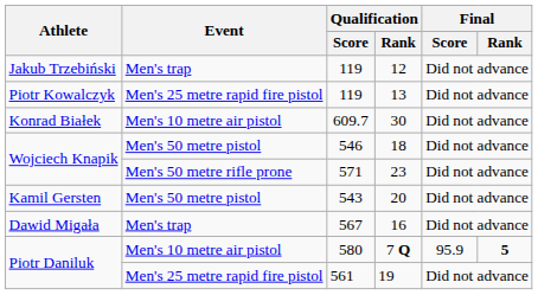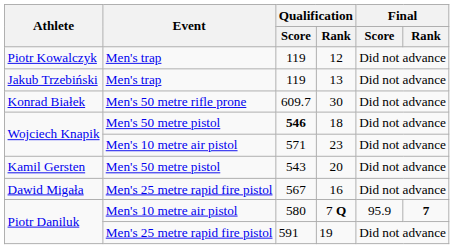12 | Athlete: Jakub Trzebiński -> Piotr Kowalczyk
13 | Athlete: Piotr Kowalczyk -> Jakub Trzebiński
13 | Event: Men's 25 metre rapid fire pistol -> Men's trap
30 | Event: Men's 10 metre air pistol -> Men's 50 metre rifle prone
18 | Qualification / Score: normal -> bold
23 | Event: Men's 50 metre rifle prone -> Men's 10 metre air pistol
16 | Event: Men's trap -> Men's 25 metre rapid fire pistol
7 Q | Final / Rank: 5 -> 7
19 | Qualification / Score: 561 -> 591
